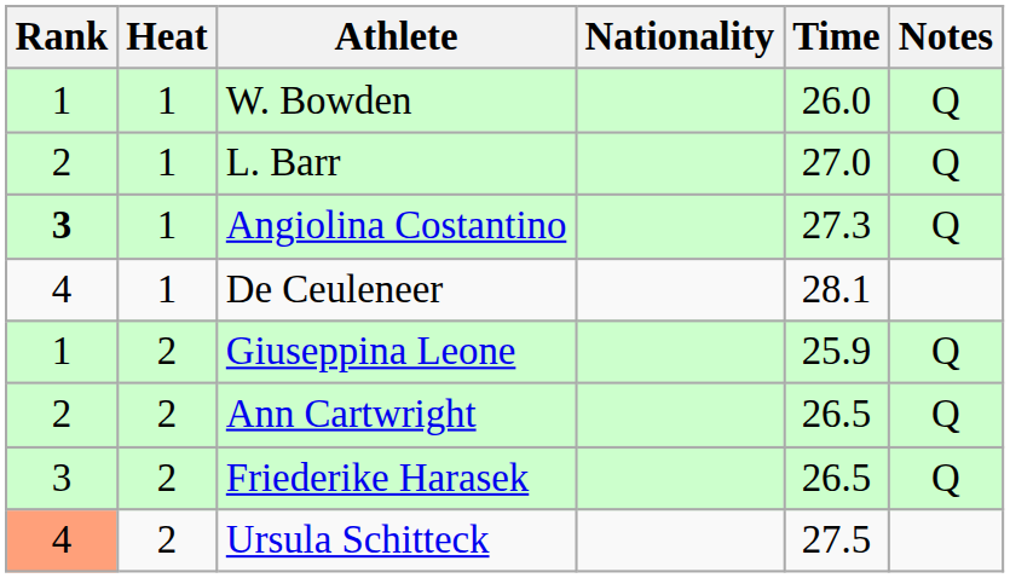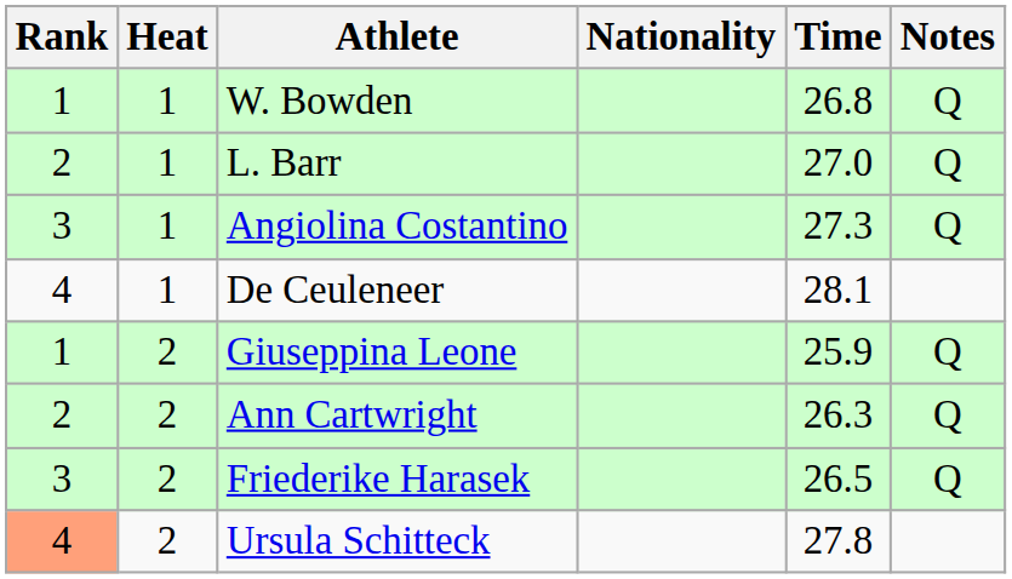W. Bowden | Time: 26.0 -> 26.8
Angiolina Costantino | Rank: bold -> normal
Ann Cartwright | Time: 26.5 -> 26.3
Ursula Schitteck | Time: 27.5 -> 27.8
